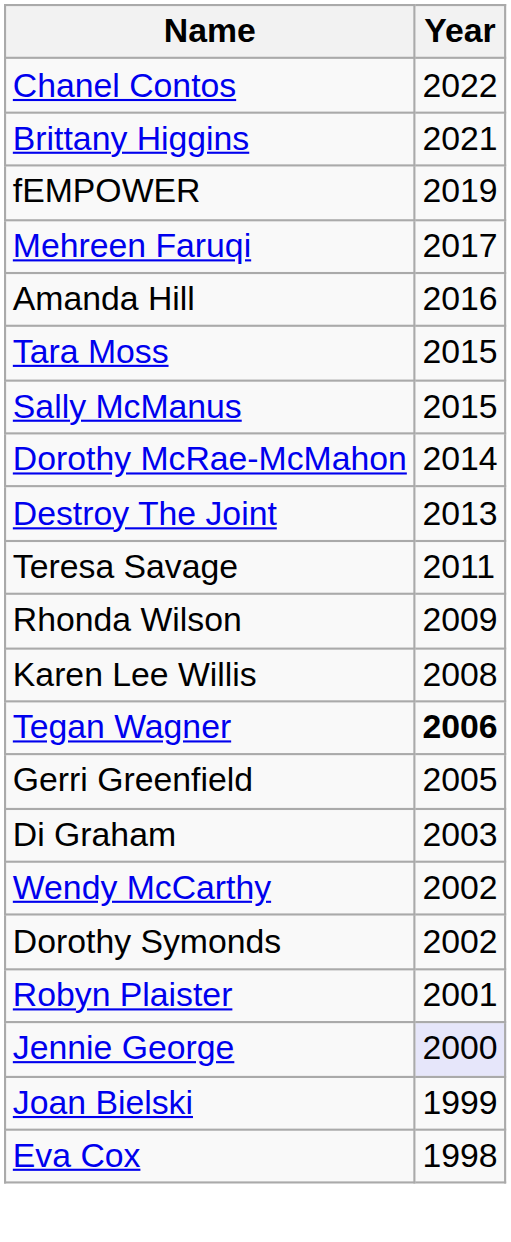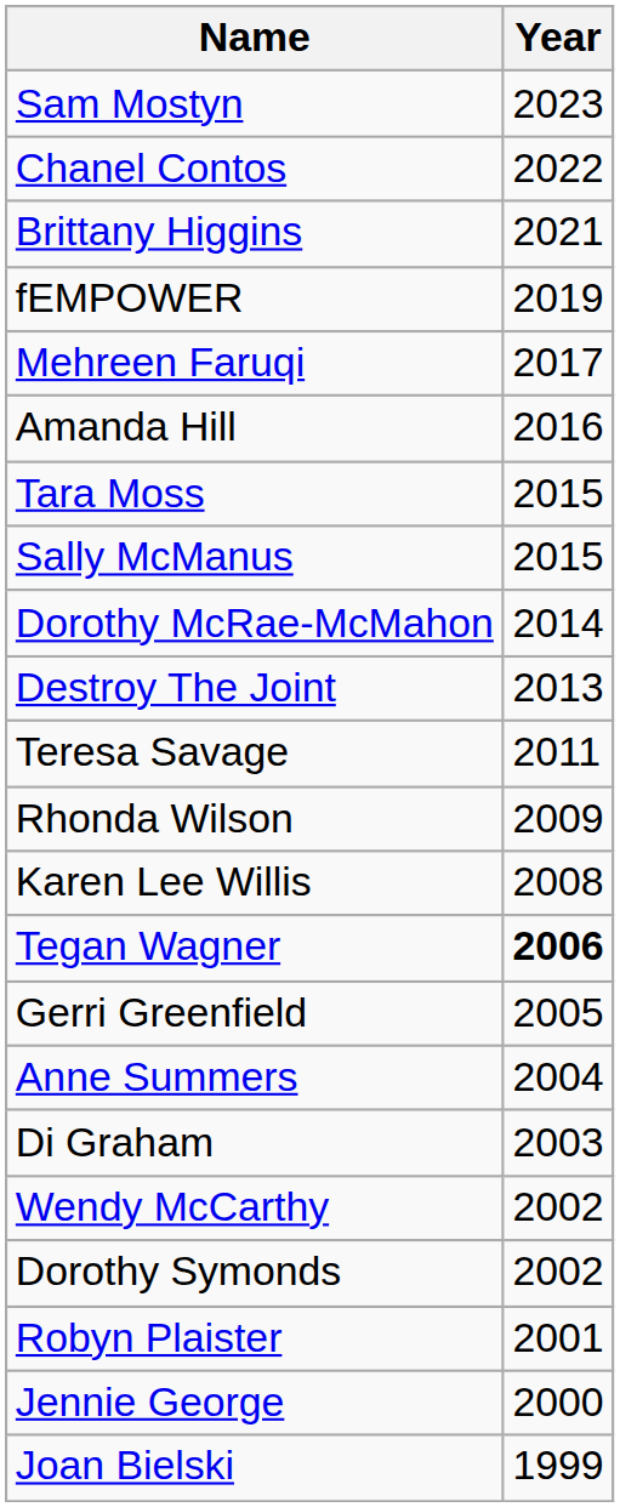+ row: Sam Mostyn | 2023
+ row: Anne Summers | 2004
Jennie George | Year: lavender background -> no background
- row: Eva Cox | 1998
